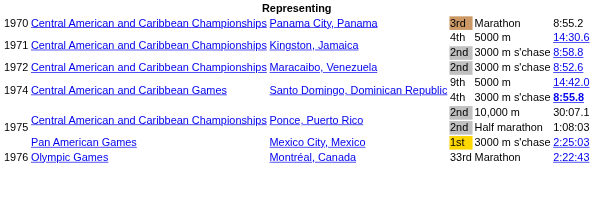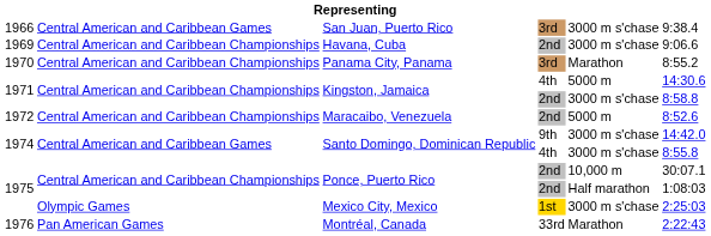+ row: 1966 | Central American and Caribbean Games | San Juan, Puerto Rico | 3rd | 3000 m s'chase | 9:38.4
+ row: 1969 | Central American and Caribbean Championships | Havana, Cuba | 2nd | 3000 m s'chase | 9:06.6
Maracaibo, Venezuela | column 5: 3000 m s'chase -> 5000 m
Santo Domingo, Dominican Republic / 9th | column 5: 5000 m -> 3000 m s'chase
Santo Domingo, Dominican Republic / 4th | column 6: bold -> normal
Mexico City, Mexico | column 2: Pan American Games -> Olympic Games
Montréal, Canada | column 2: Olympic Games -> Pan American Games
